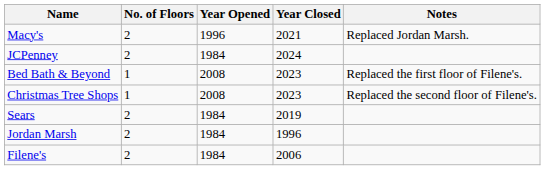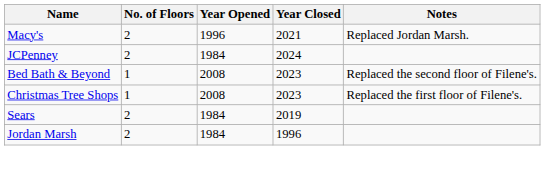Bed Bath & Beyond | Notes: Replaced the first floor of Filene's. -> Replaced the second floor of Filene's.
Christmas Tree Shops | Notes: Replaced the second floor of Filene's. -> Replaced the first floor of Filene's.
- row: Filene's | 2 | 1984 | 2006
